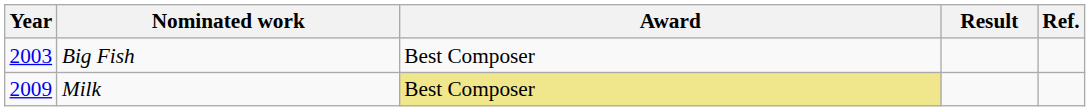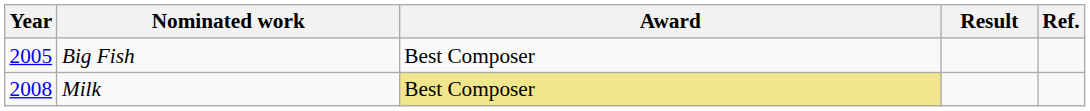Big Fish | Year: 2003 -> 2005
Milk | Year: 2009 -> 2008
